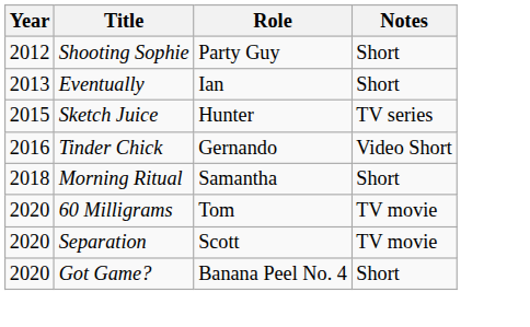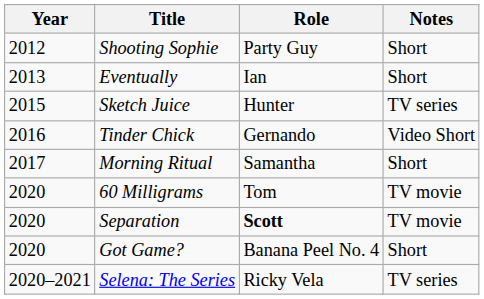Morning Ritual | Year: 2018 -> 2017
Separation | Role: normal -> bold
+ row: 2020–2021 | Selena: The Series | Ricky Vela | TV series
